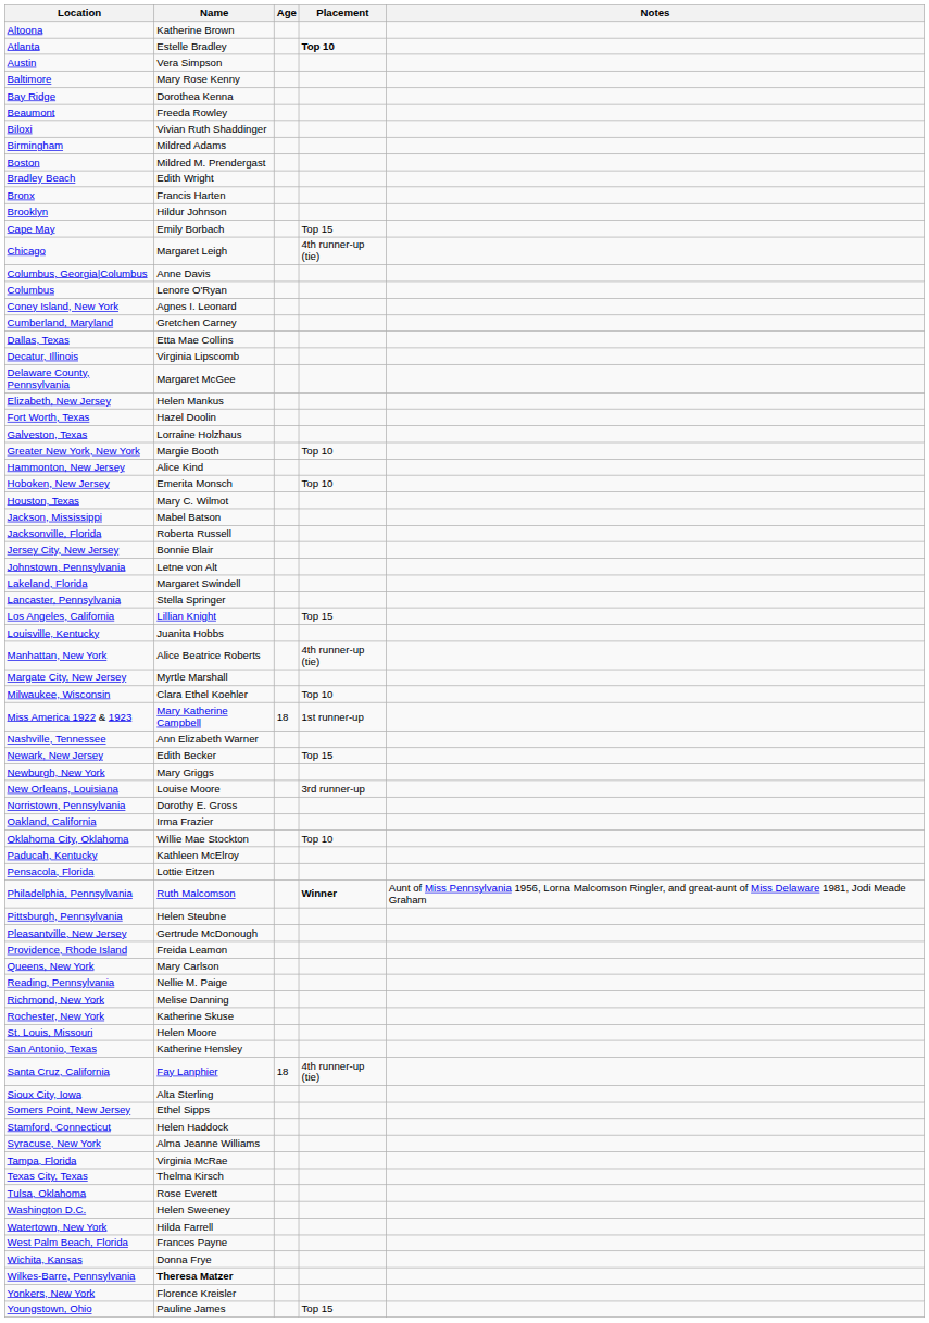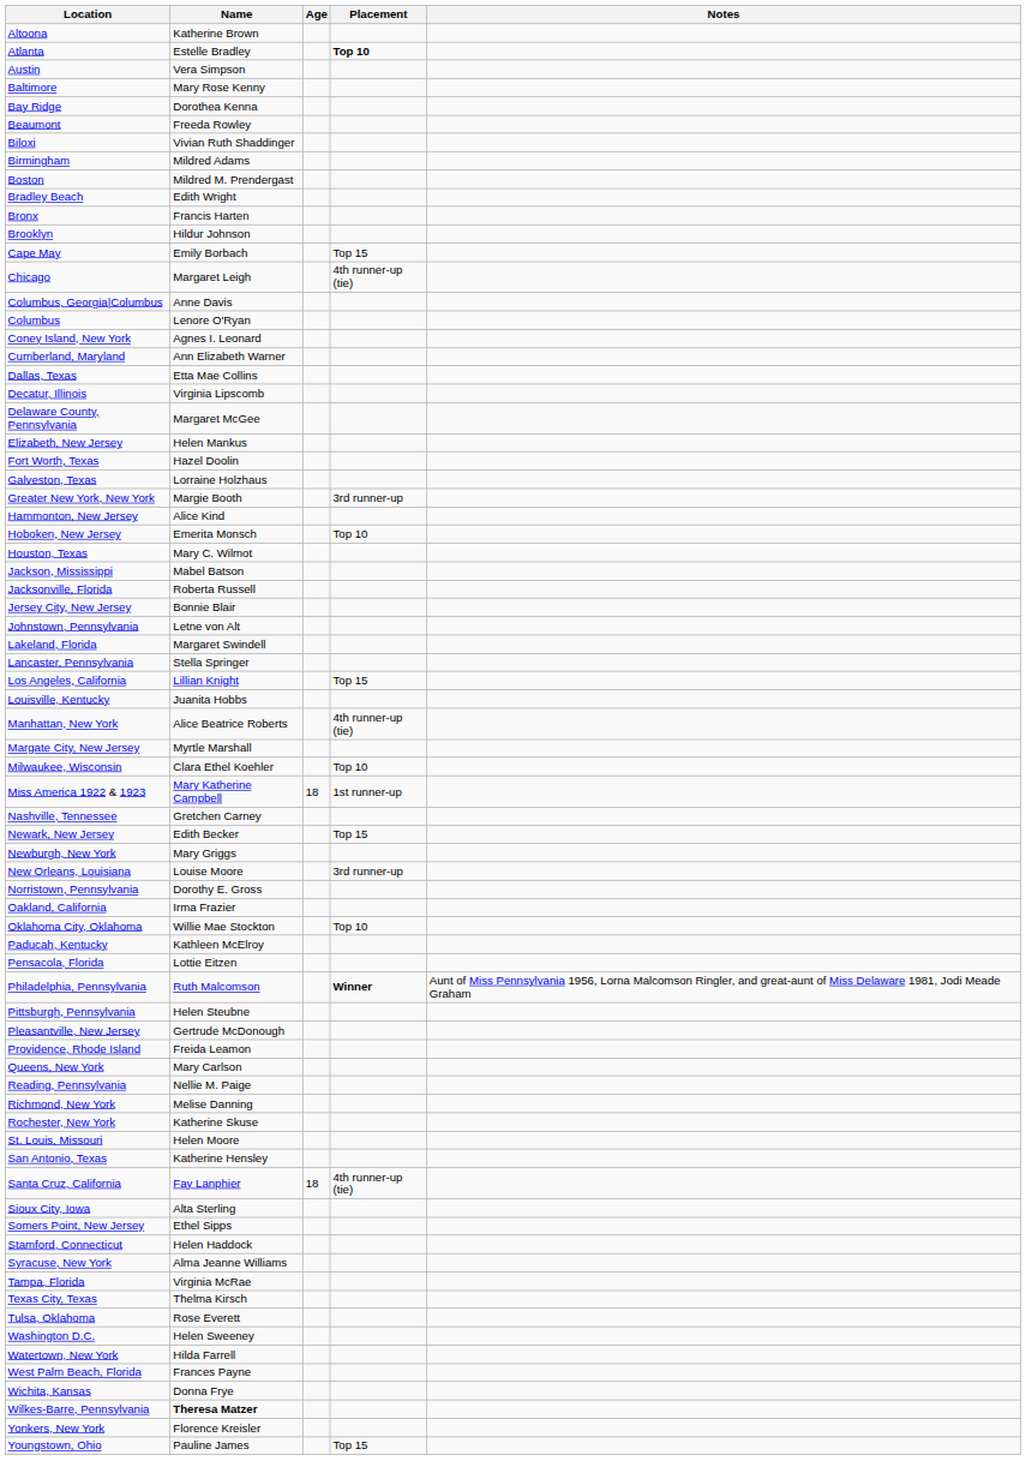Cumberland, Maryland | Name: Gretchen Carney -> Ann Elizabeth Warner
Greater New York, New York | Placement: Top 10 -> 3rd runner-up
Nashville, Tennessee | Name: Ann Elizabeth Warner -> Gretchen Carney
